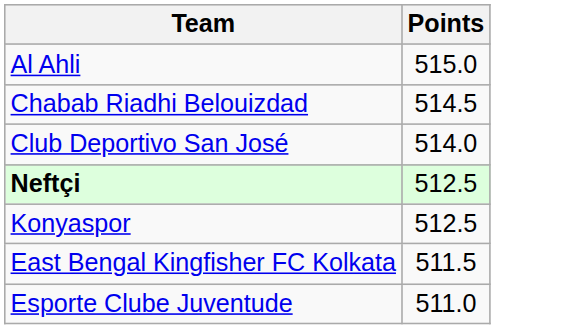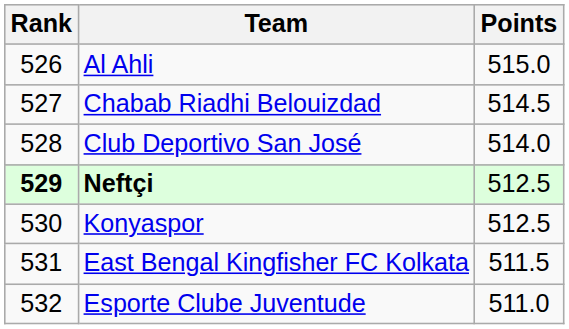+ column: Rank | 526 | 527 | 528 | 529 | 530 | 531 | 532
